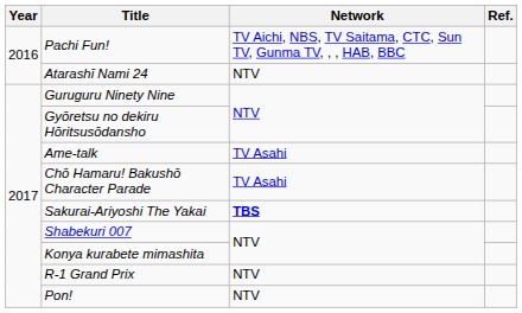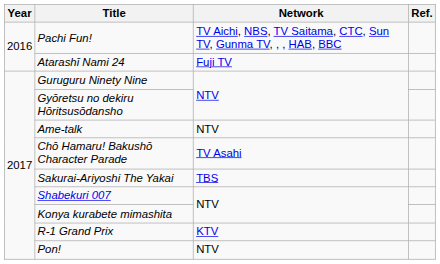Atarashī Nami 24 | Network: NTV -> Fuji TV
Ame-talk | Network: TV Asahi -> NTV
Sakurai-Ariyoshi The Yakai | Network: bold -> normal
R-1 Grand Prix | Network: NTV -> KTV
